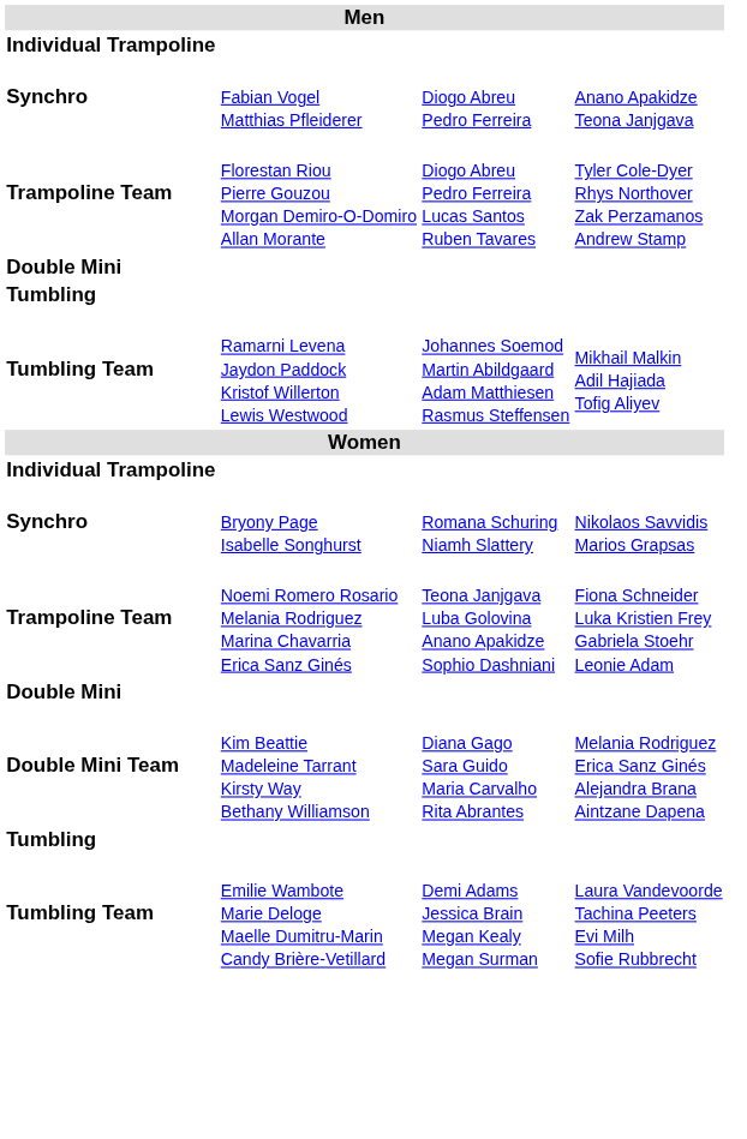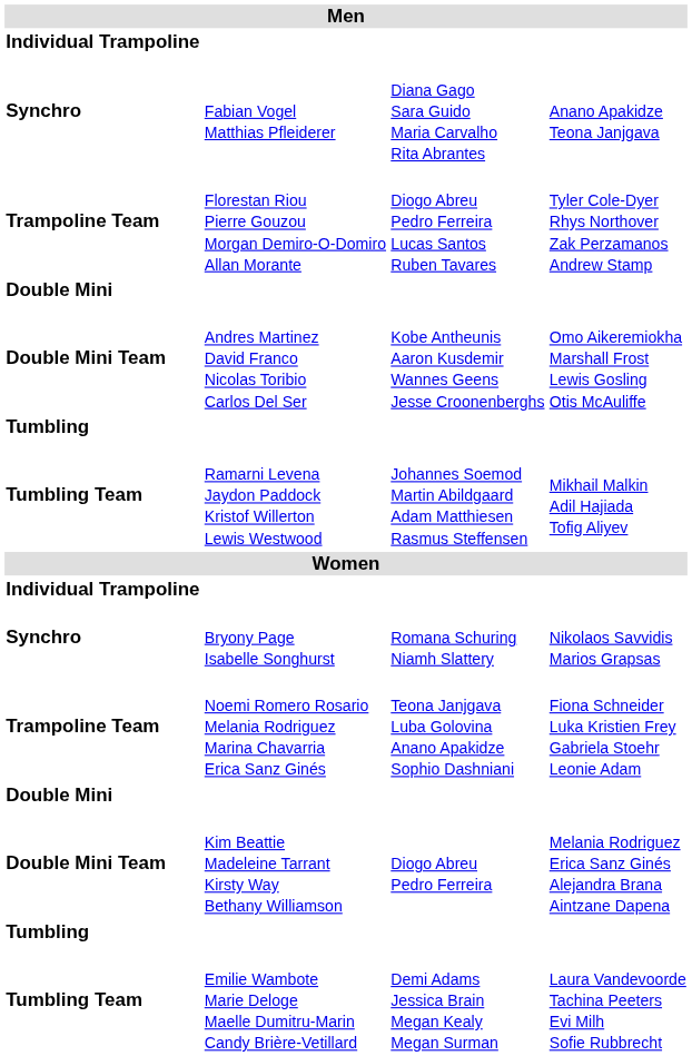Fabian Vogel Matthias Pfleiderer | column 3: Diogo Abreu Pedro Ferreira -> Diana Gago Sara Guido Maria Carvalho Rita Abrantes
+ row: Double Mini Team | Andres Martinez David Franco Nicolas Toribio Carlos Del Ser | Kobe Antheunis Aaron Kusdemir Wannes Geens Jesse Croonenberghs | Omo Aikeremiokha Marshall Frost Lewis Gosling Otis McAuliffe
Kim Beattie Madeleine Tarrant Kirsty Way Bethany Williamson | column 3: Diana Gago Sara Guido Maria Carvalho Rita Abrantes -> Diogo Abreu Pedro Ferreira
